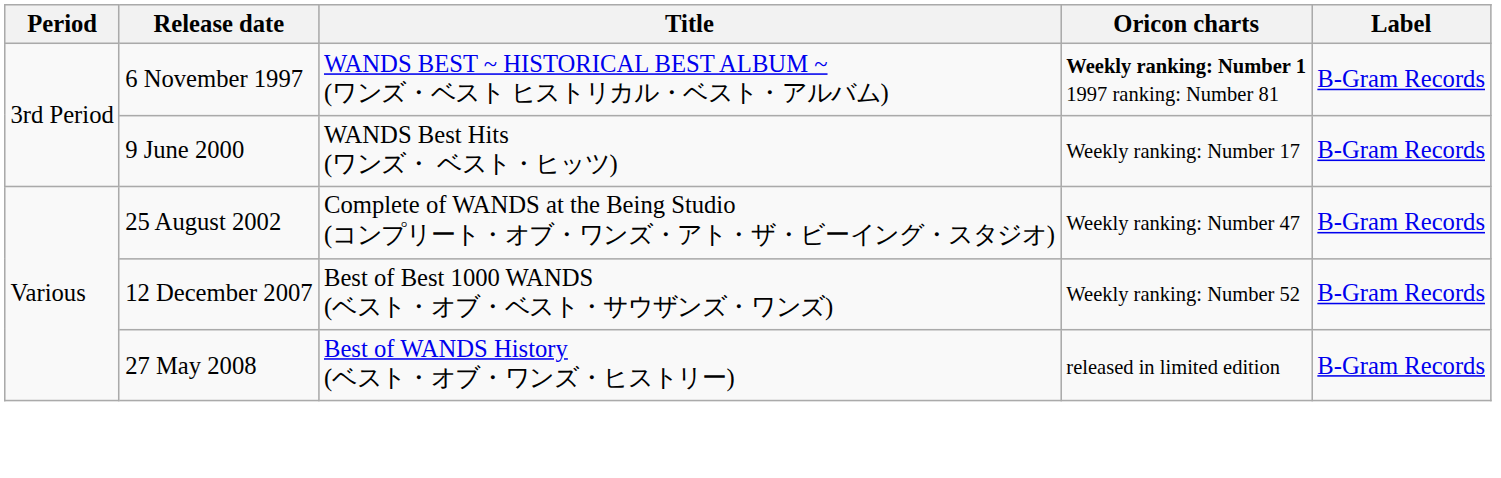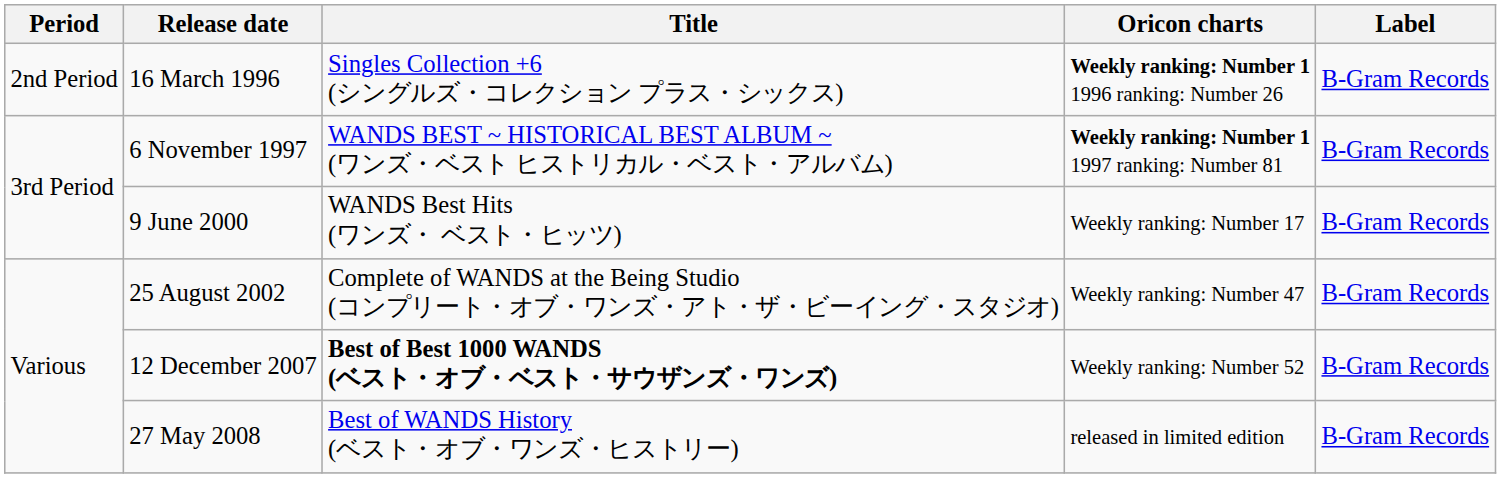+ row: 2nd Period | 16 March 1996 | Singles Collection +6 (シングルズ・コレクション プラス・シックス) | Weekly ranking: Number 1 1996 ranking: Number 26 | B-Gram Records
12 December 2007 | Title: normal -> bold
